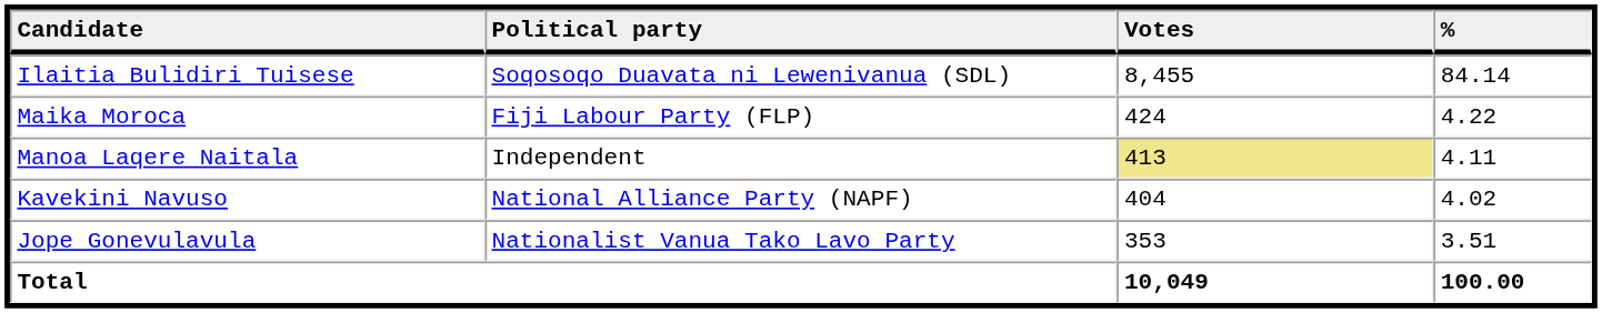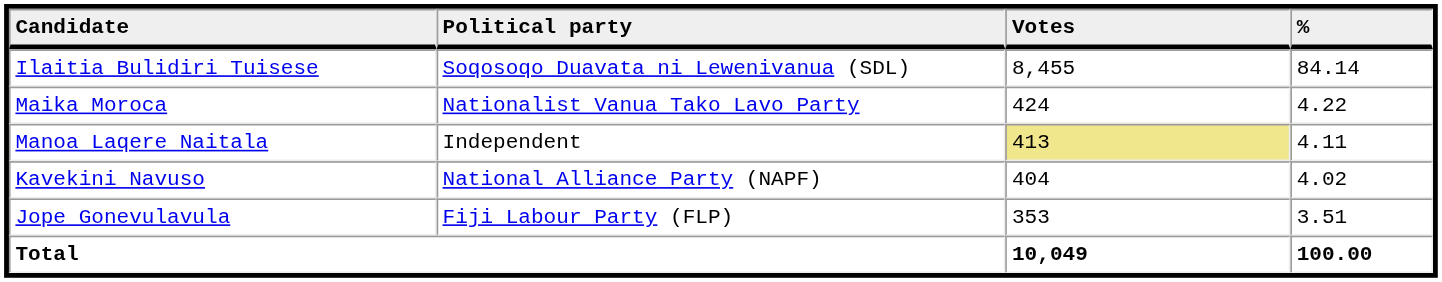Maika Moroca | Political party: Fiji Labour Party (FLP) -> Nationalist Vanua Tako Lavo Party
Jope Gonevulavula | Political party: Nationalist Vanua Tako Lavo Party -> Fiji Labour Party (FLP)
